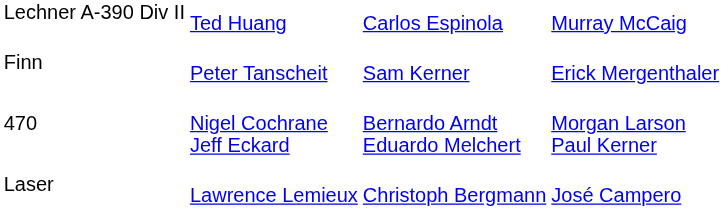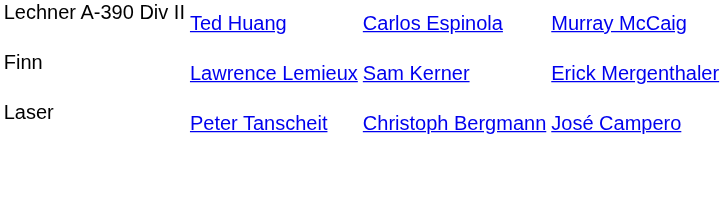Finn | column 2: Peter Tanscheit -> Lawrence Lemieux
- row: 470 | Nigel Cochrane Jeff Eckard | Bernardo Arndt Eduardo Melchert | Morgan Larson Paul Kerner
Laser | column 2: Lawrence Lemieux -> Peter Tanscheit
